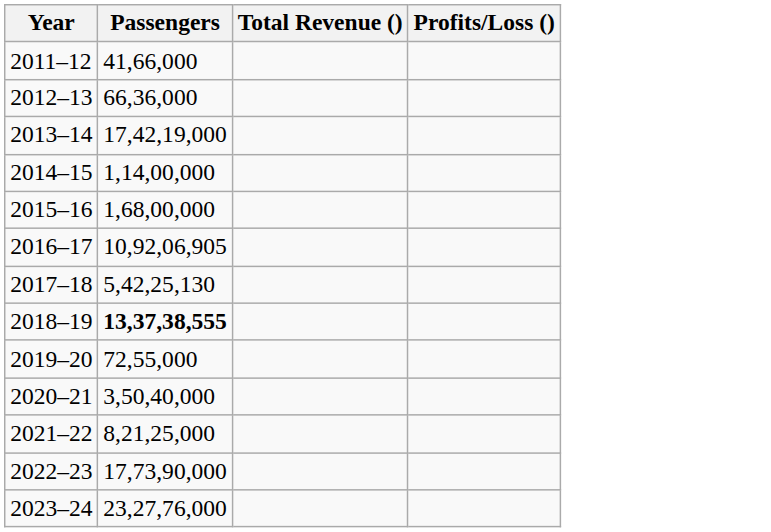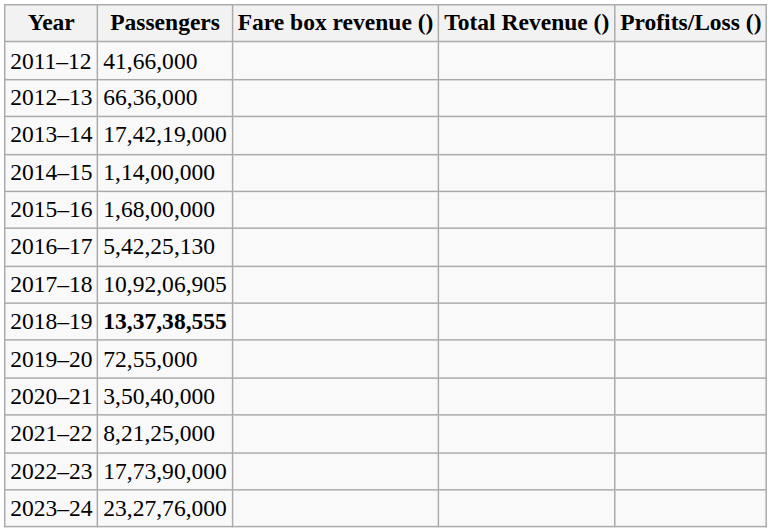+ column: Fare box revenue ()
2016–17 | Passengers: 10,92,06,905 -> 5,42,25,130
2017–18 | Passengers: 5,42,25,130 -> 10,92,06,905
